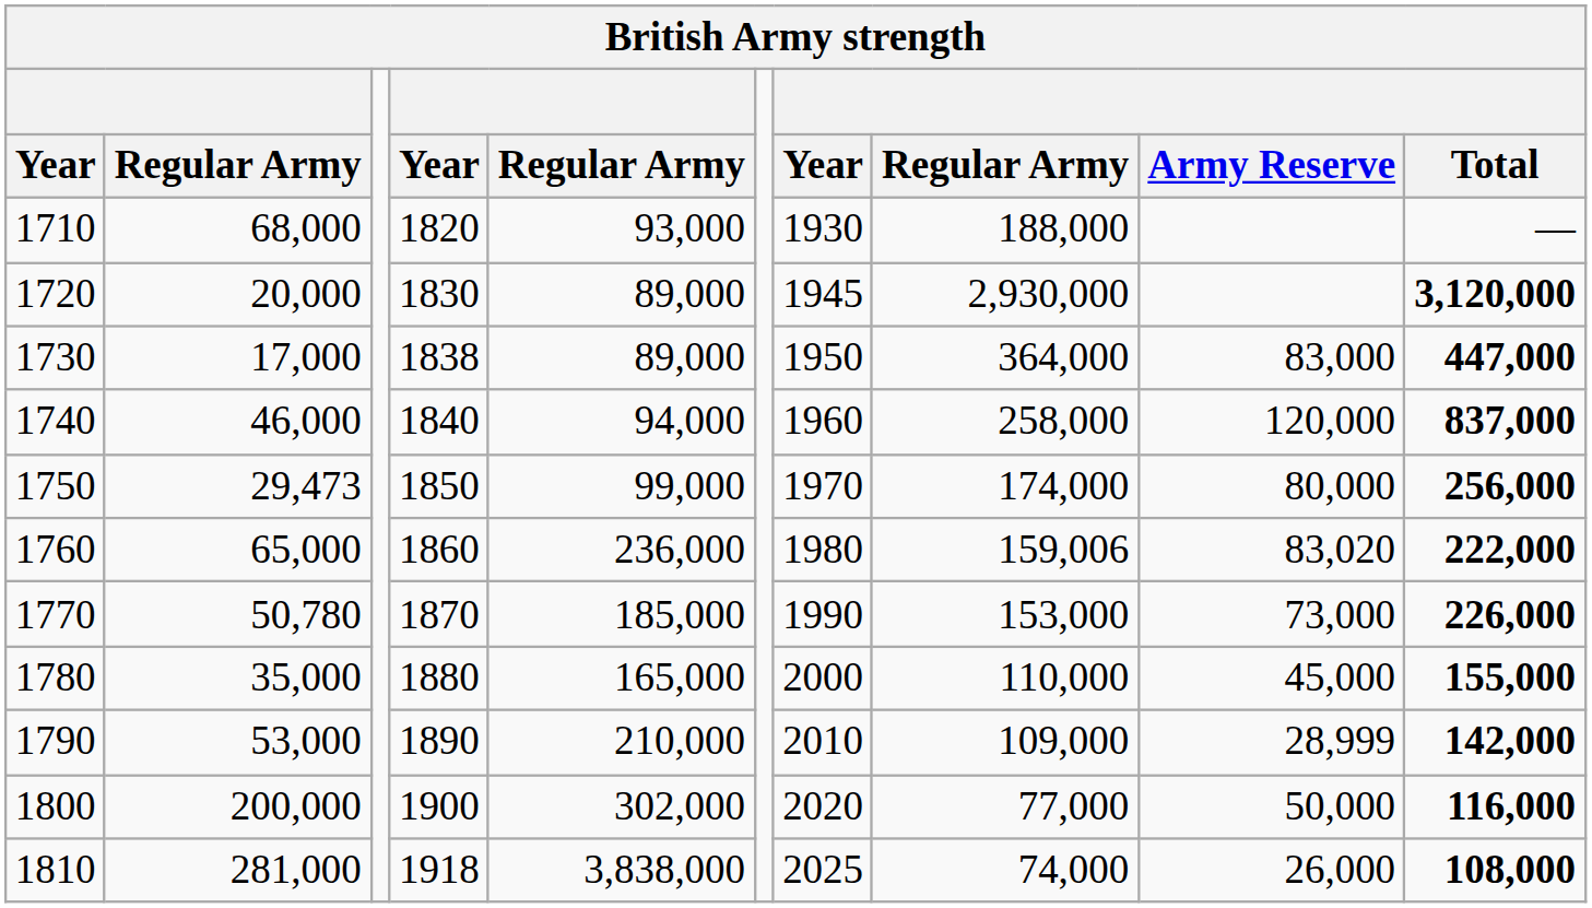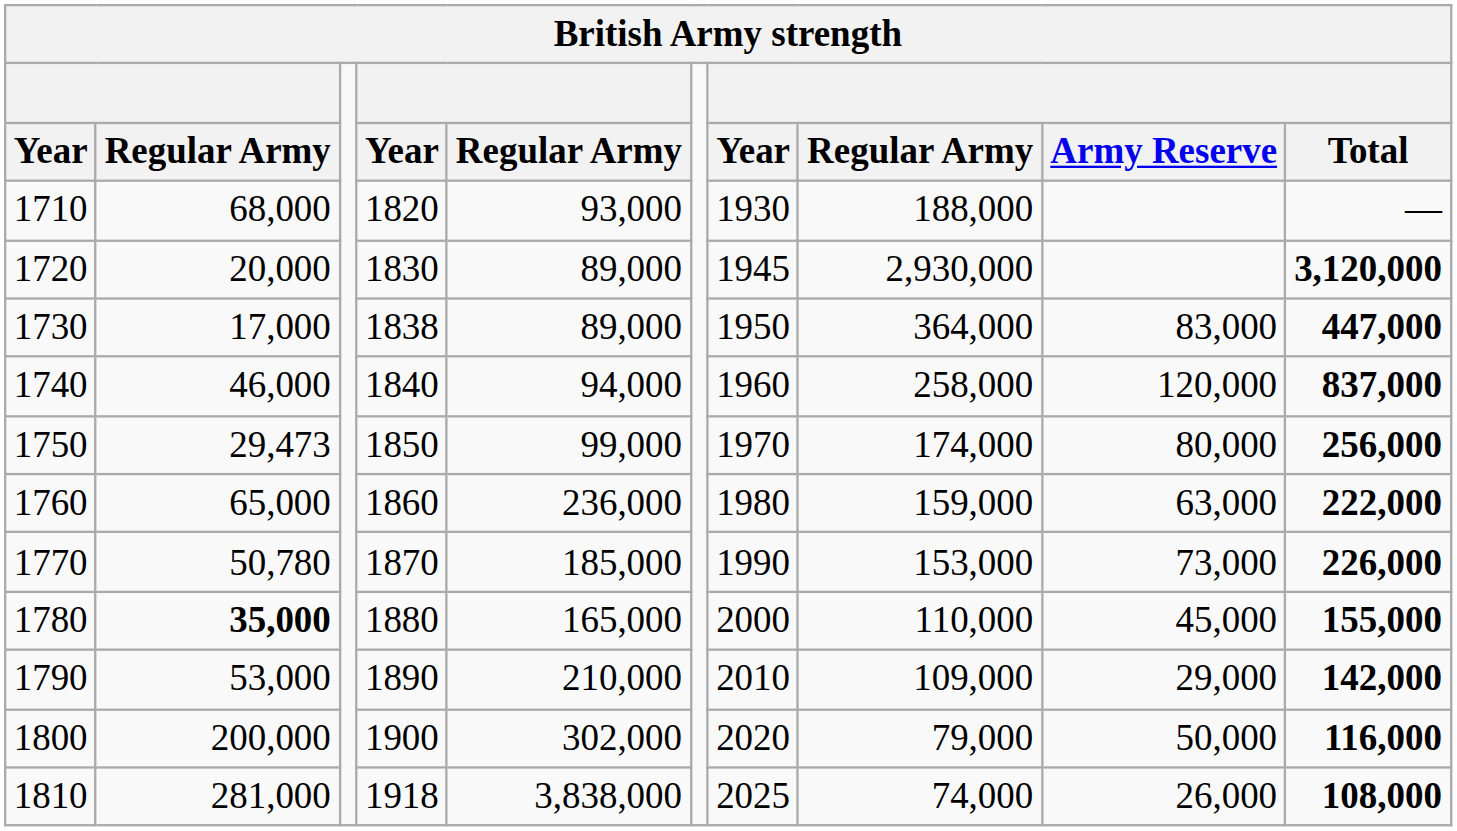1760 | column 8: 159,006 -> 159,000
1760 | column 9: 83,020 -> 63,000
1780 | column 2: normal -> bold
1790 | column 9: 28,999 -> 29,000
1800 | column 8: 77,000 -> 79,000
